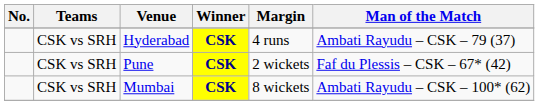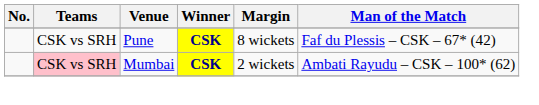- row: CSK vs SRH | Hyderabad | CSK | 4 runs | Ambati Rayudu – CSK – 79 (37)
Pune | Margin: 2 wickets -> 8 wickets
Mumbai | Teams: no background -> pink background
Mumbai | Margin: 8 wickets -> 2 wickets
